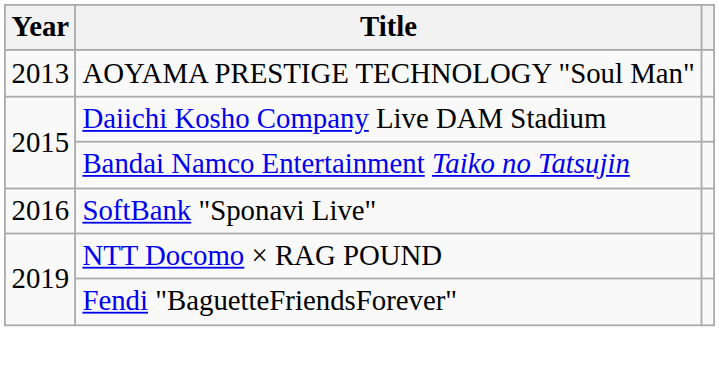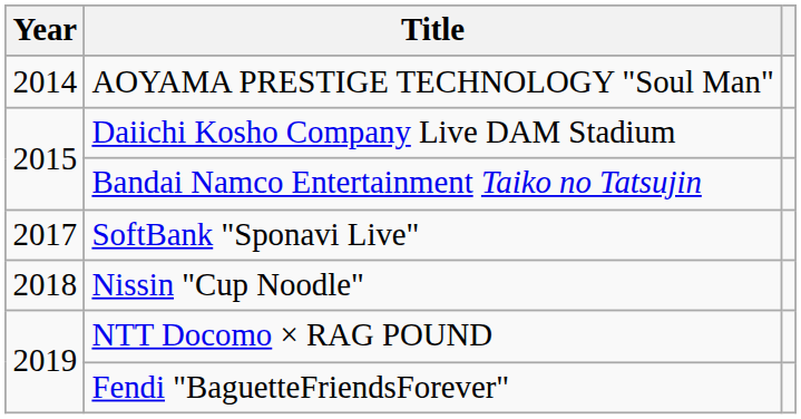AOYAMA PRESTIGE TECHNOLOGY "Soul Man" | Year: 2013 -> 2014
SoftBank "Sponavi Live" | Year: 2016 -> 2017
+ row: 2018 | Nissin "Cup Noodle"
